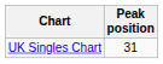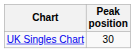UK Singles Chart | Peak position: 31 -> 30
